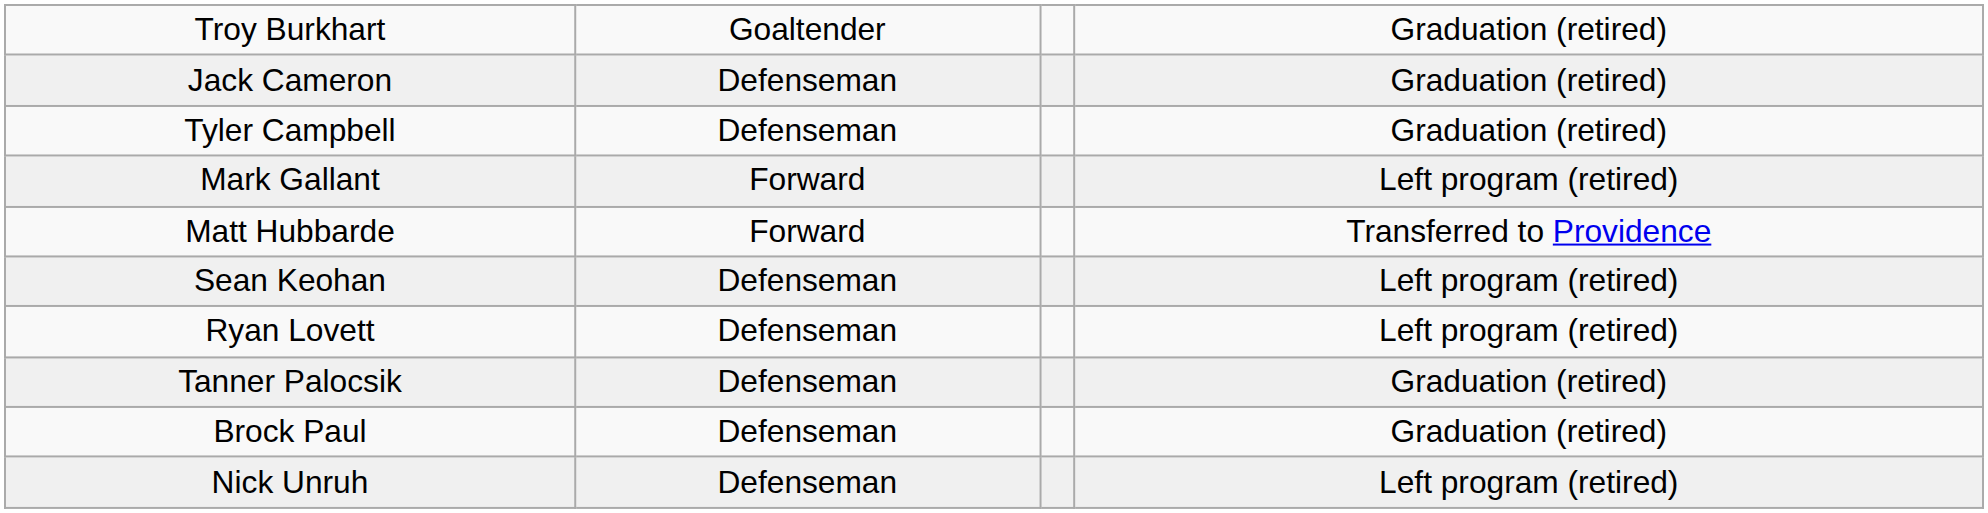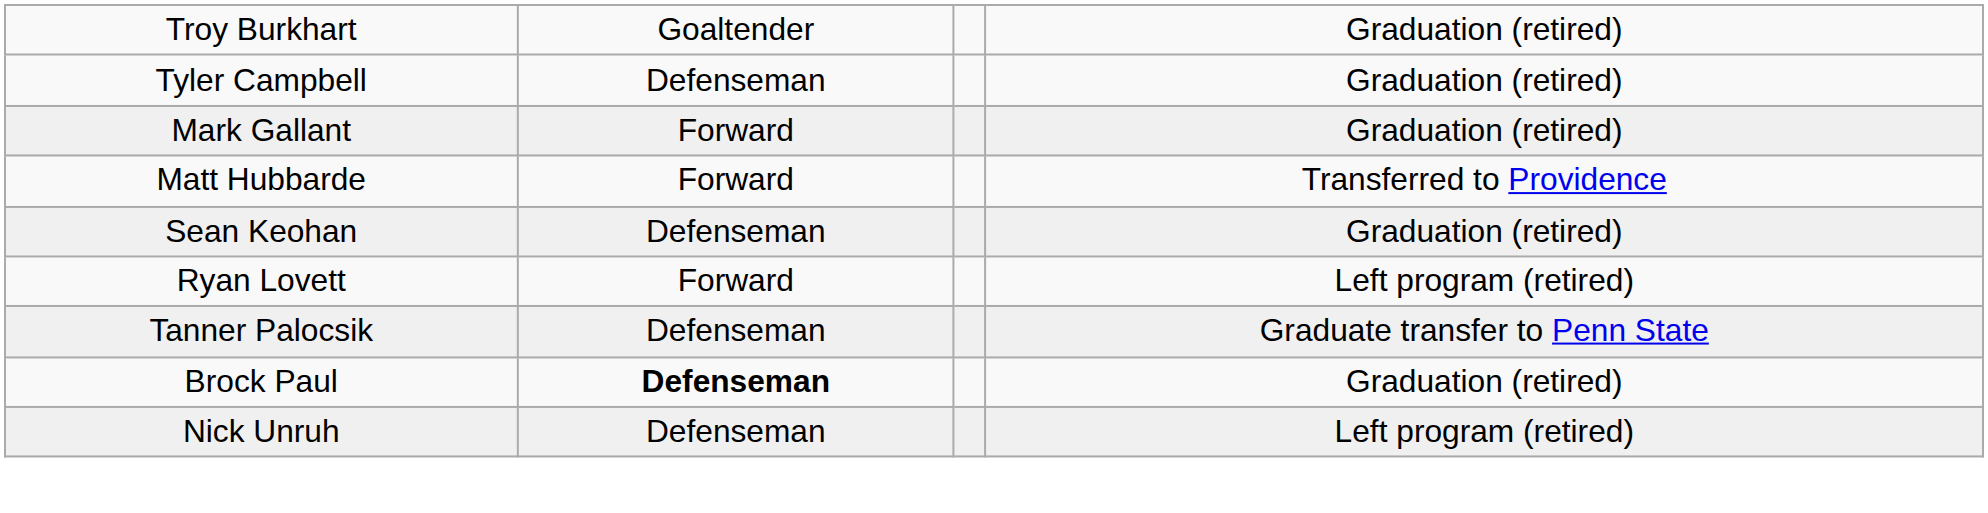- row: Jack Cameron | Defenseman | Graduation (retired)
Mark Gallant | column 4: Left program (retired) -> Graduation (retired)
Sean Keohan | column 4: Left program (retired) -> Graduation (retired)
Ryan Lovett | column 2: Defenseman -> Forward
Tanner Palocsik | column 4: Graduation (retired) -> Graduate transfer to Penn State
Brock Paul | column 2: normal -> bold
